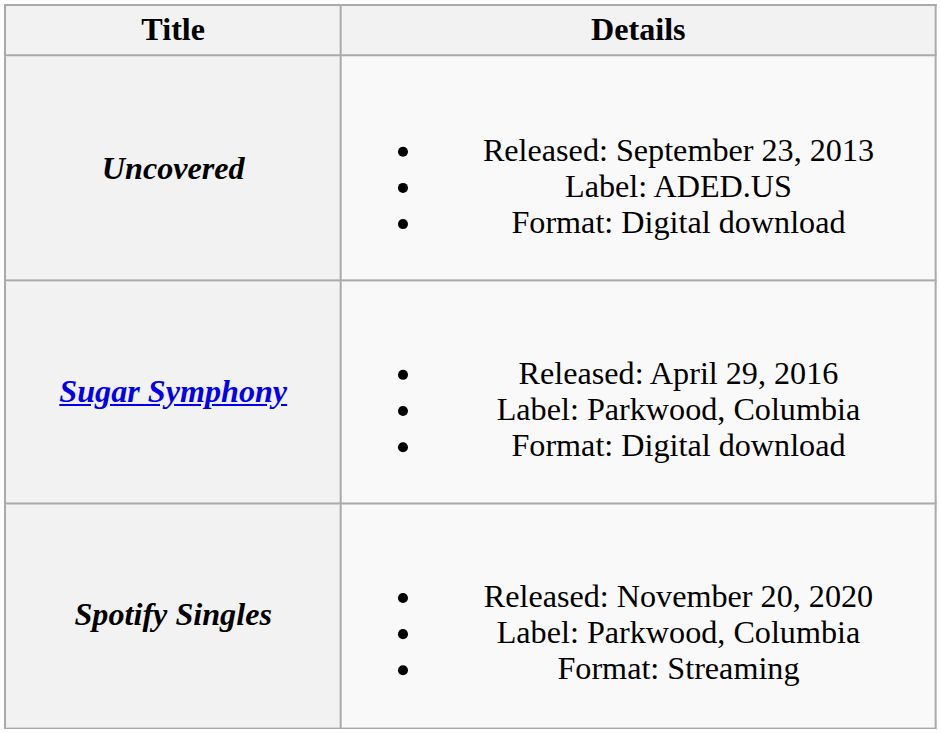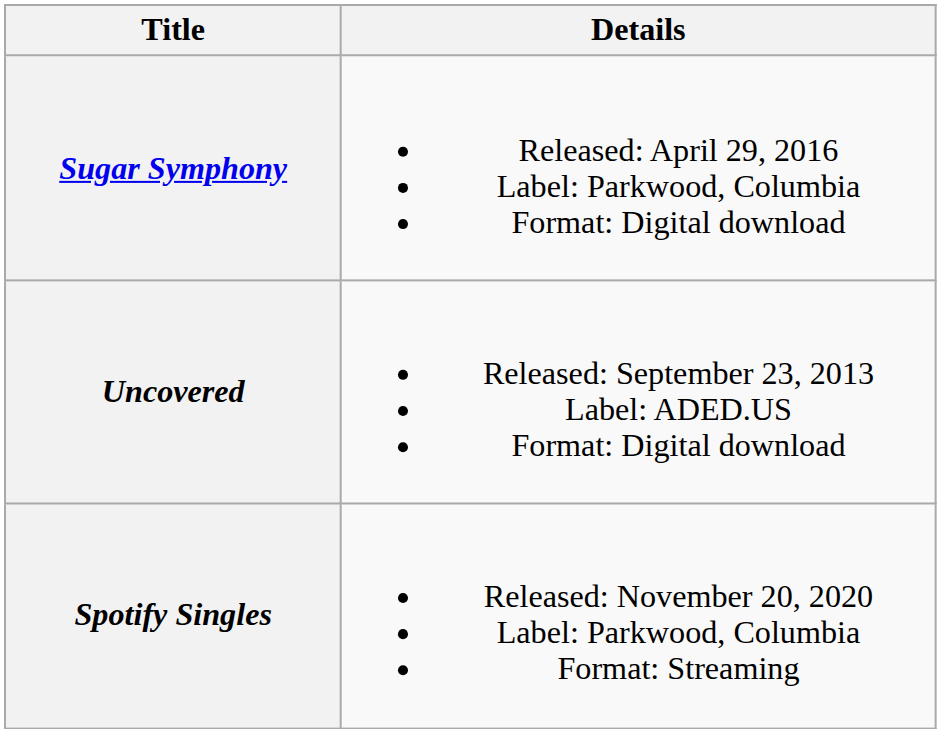rows swapped: Uncovered <-> Sugar Symphony
